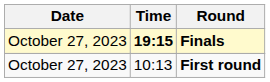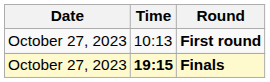rows swapped: First round <-> Finals
